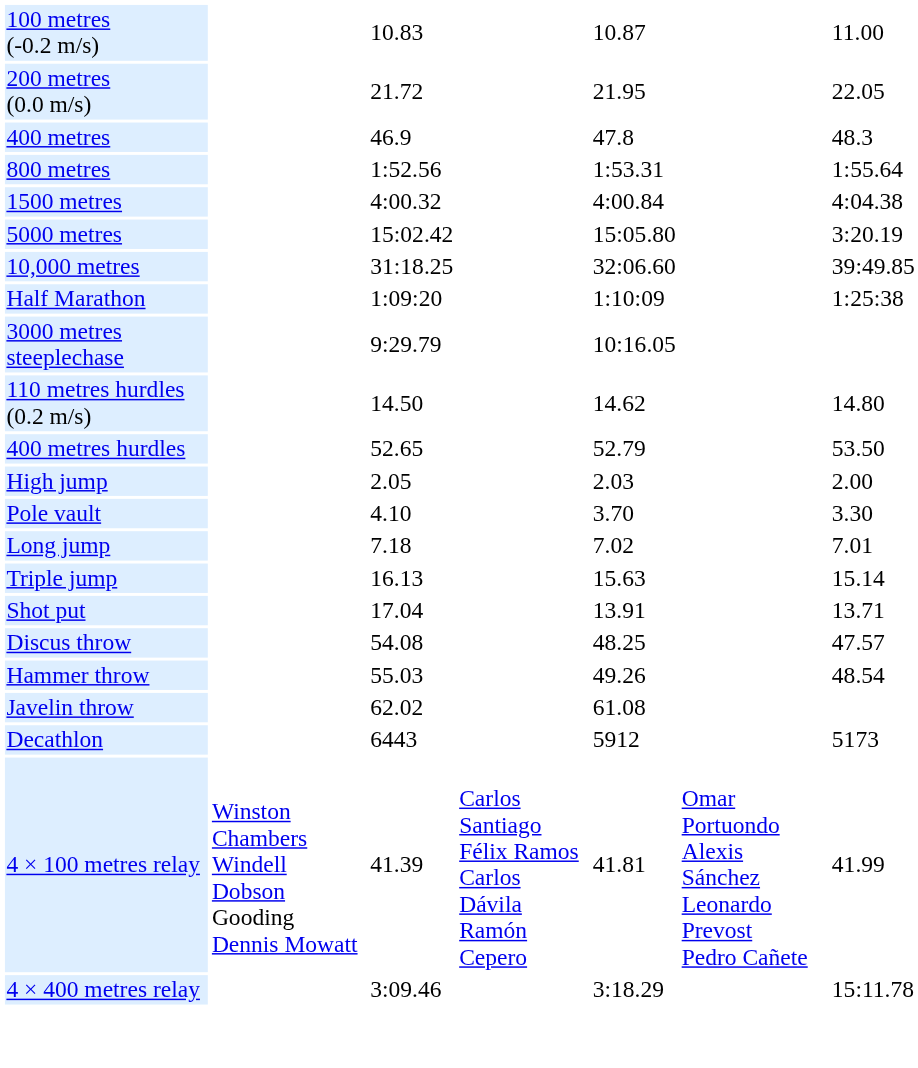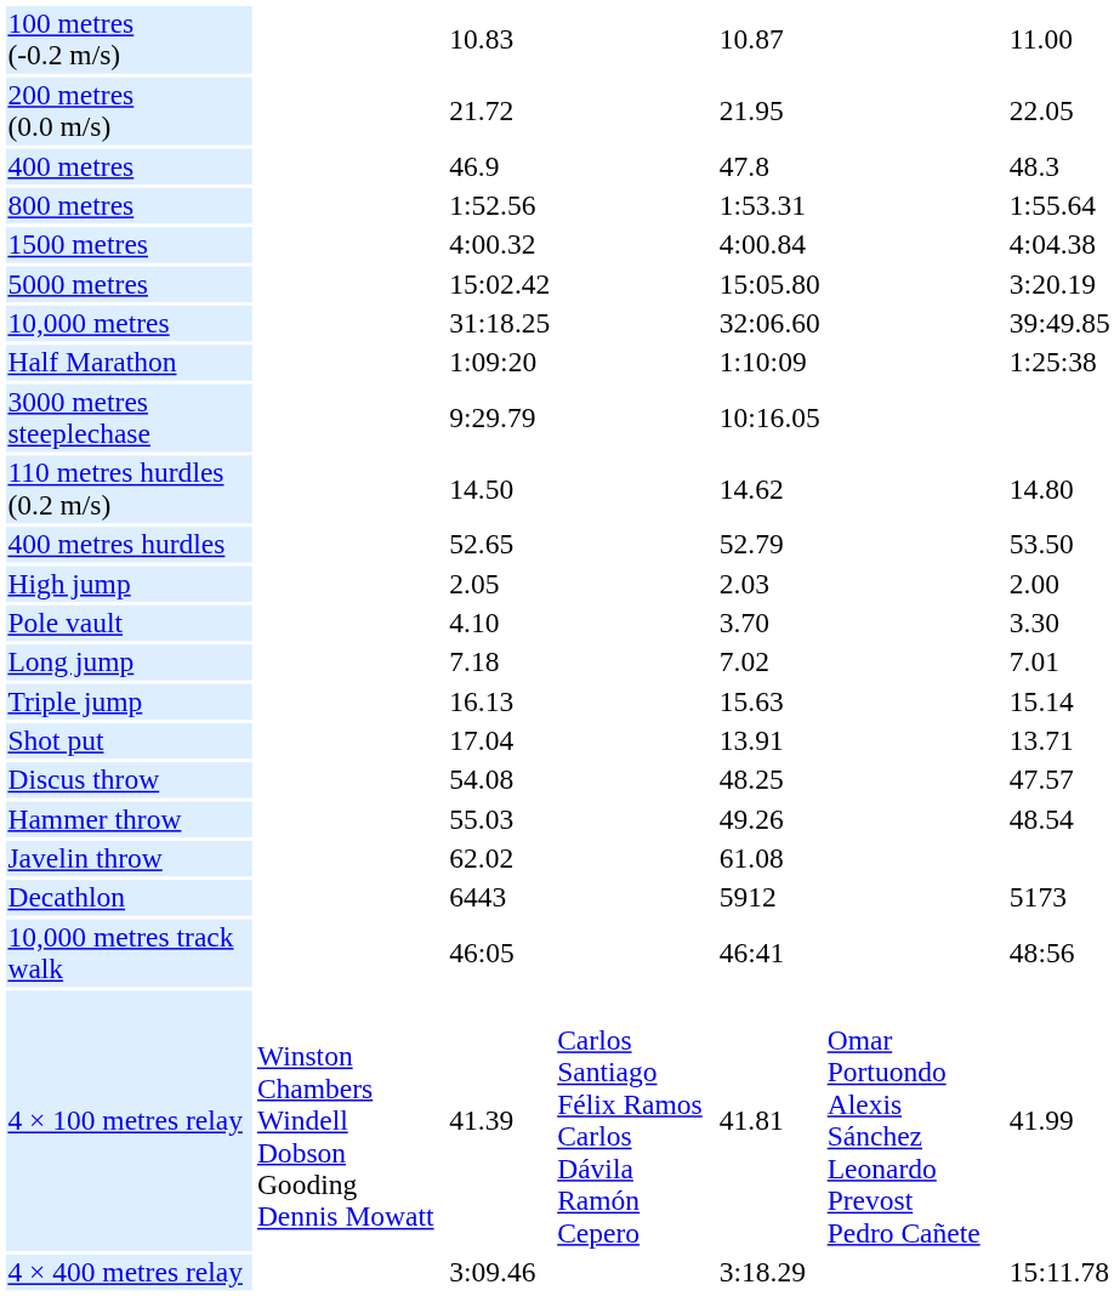+ row: 10,000 metres track walk | 46:05 | 46:41 | 48:56
